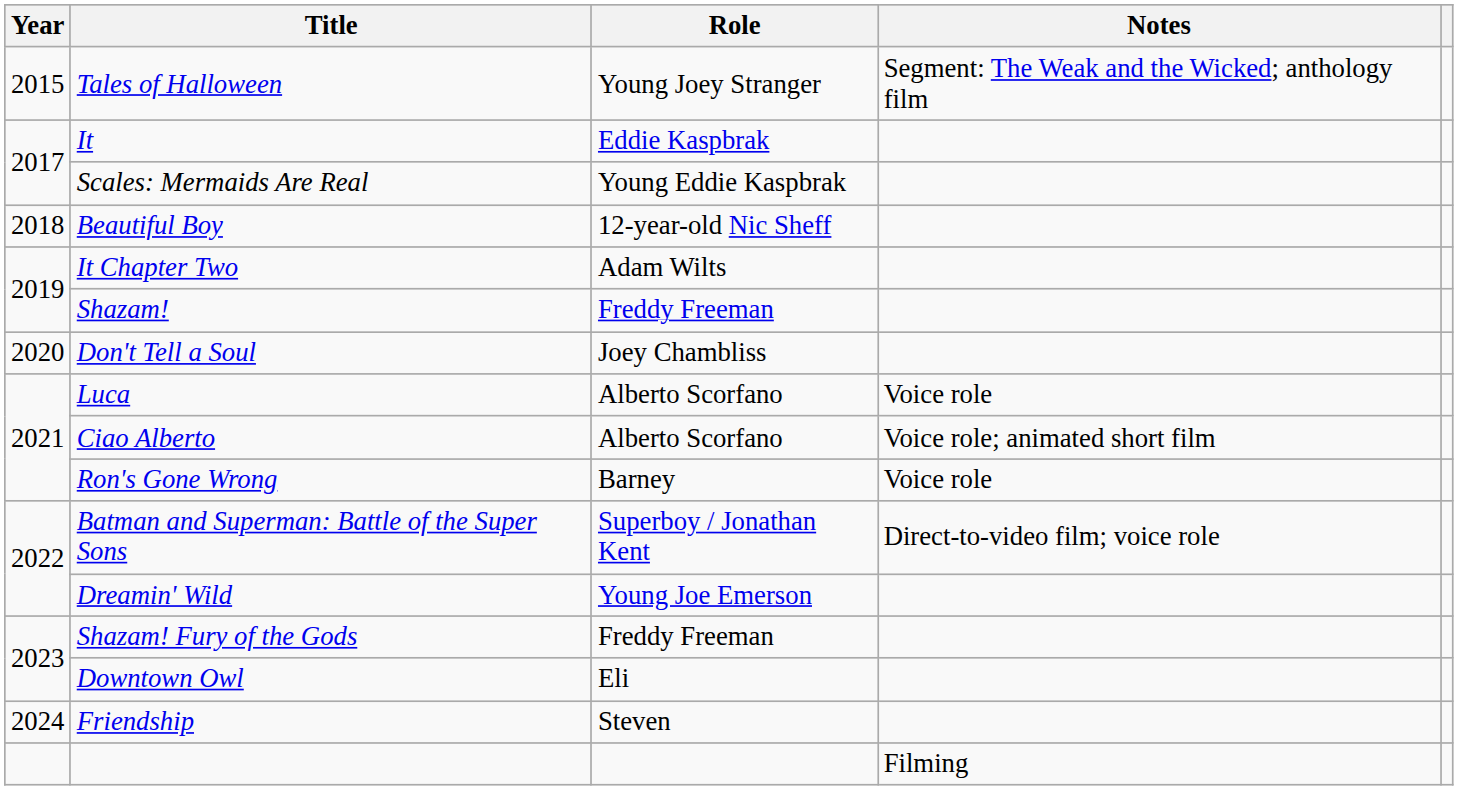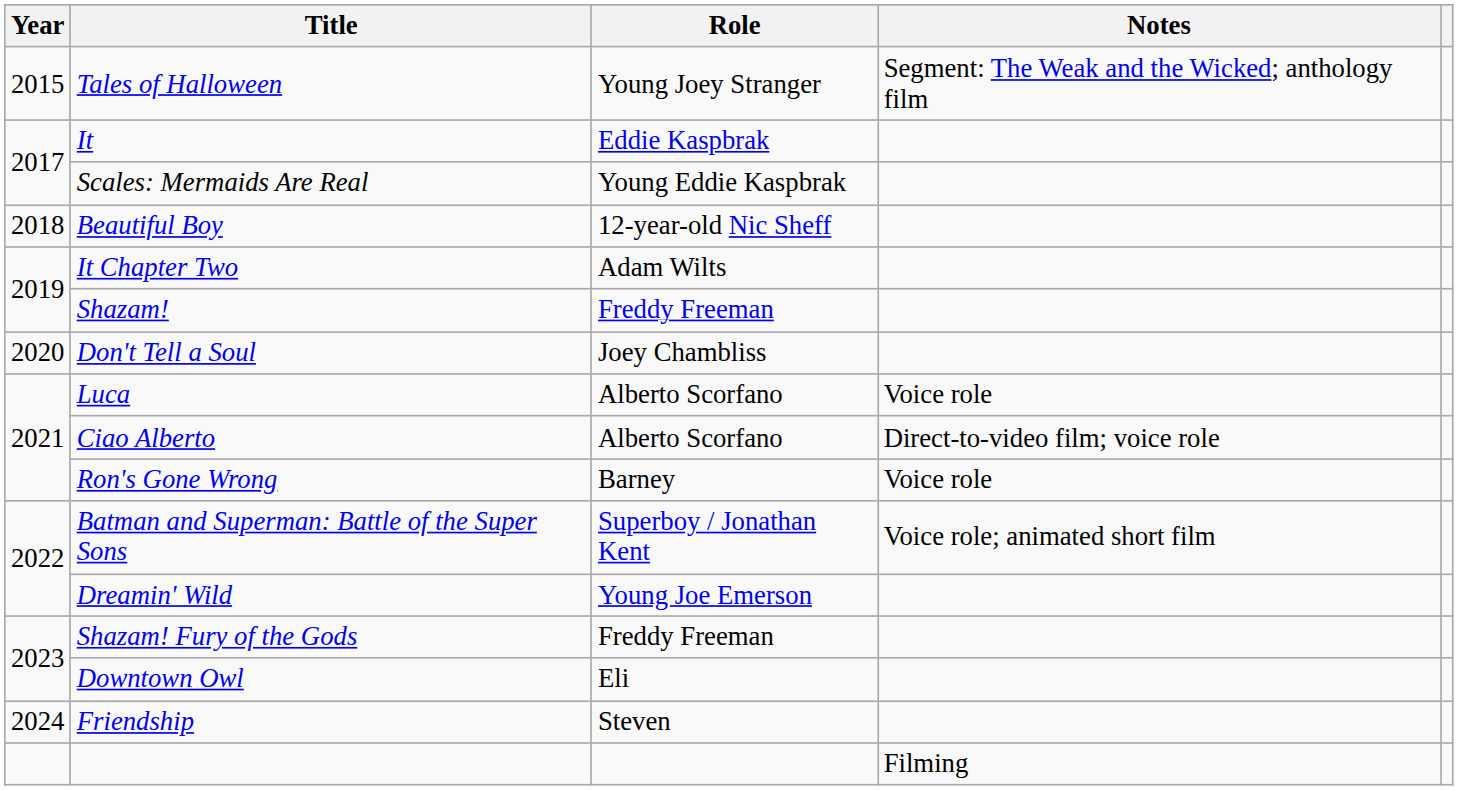Ciao Alberto | Notes: Voice role; animated short film -> Direct-to-video film; voice role
Batman and Superman: Battle of the Super Sons | Notes: Direct-to-video film; voice role -> Voice role; animated short film
